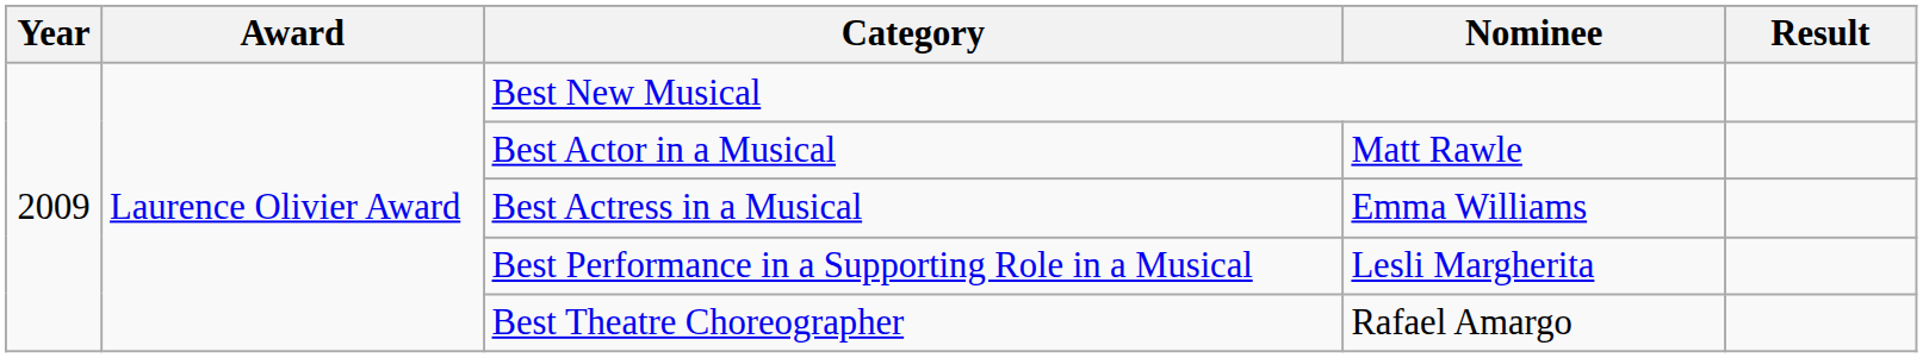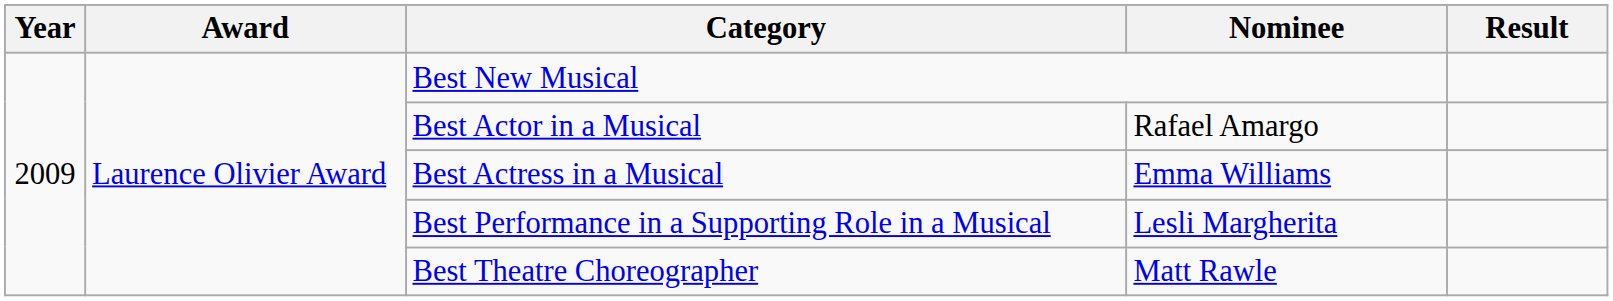Best Actor in a Musical | Nominee: Matt Rawle -> Rafael Amargo
Best Theatre Choreographer | Nominee: Rafael Amargo -> Matt Rawle
